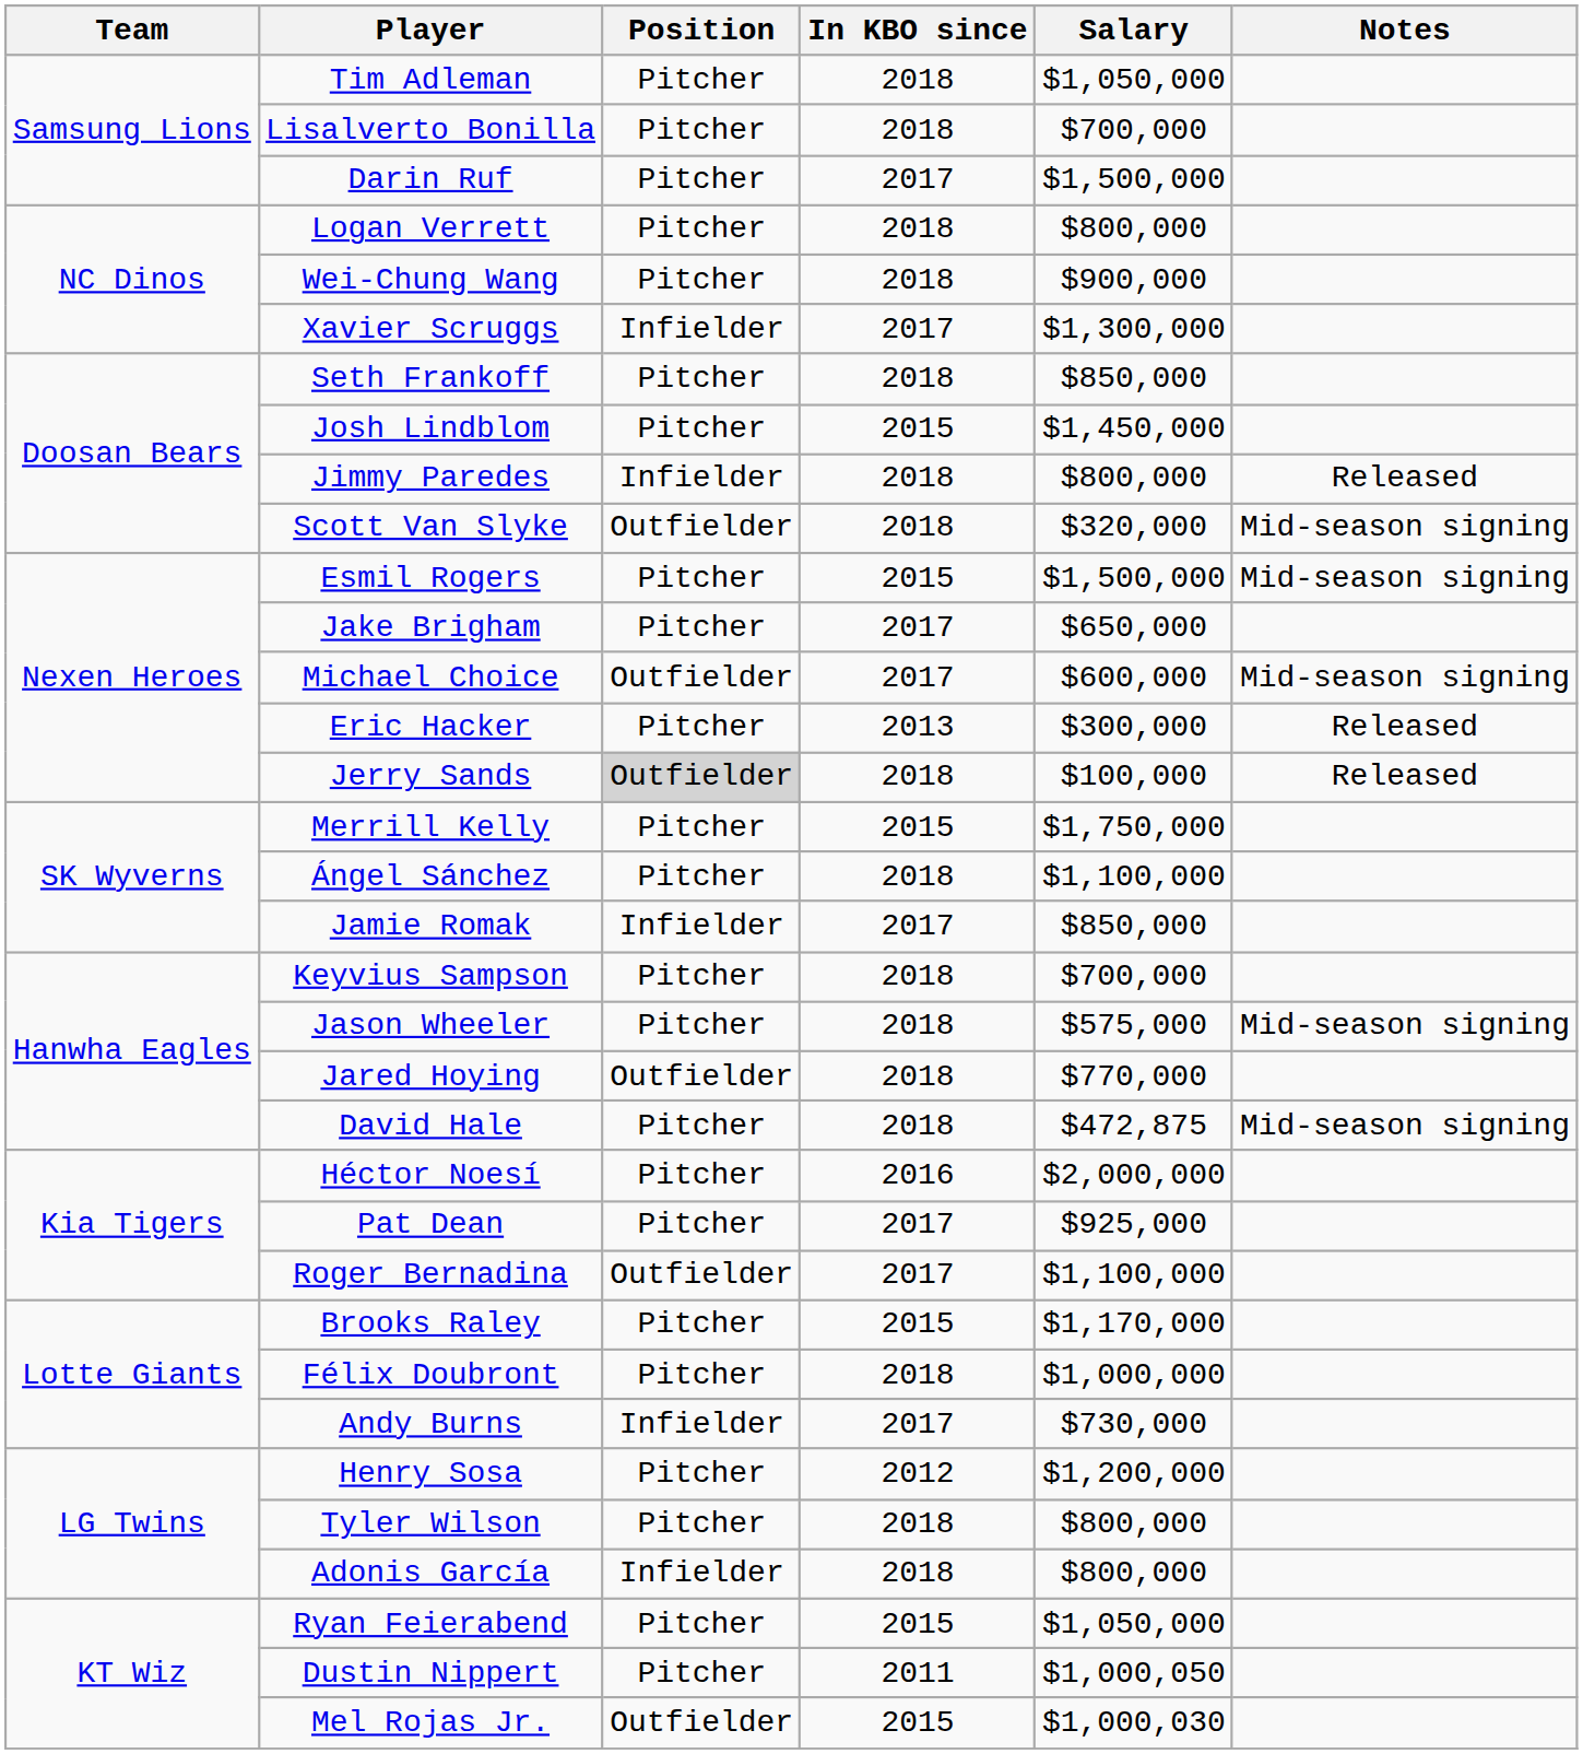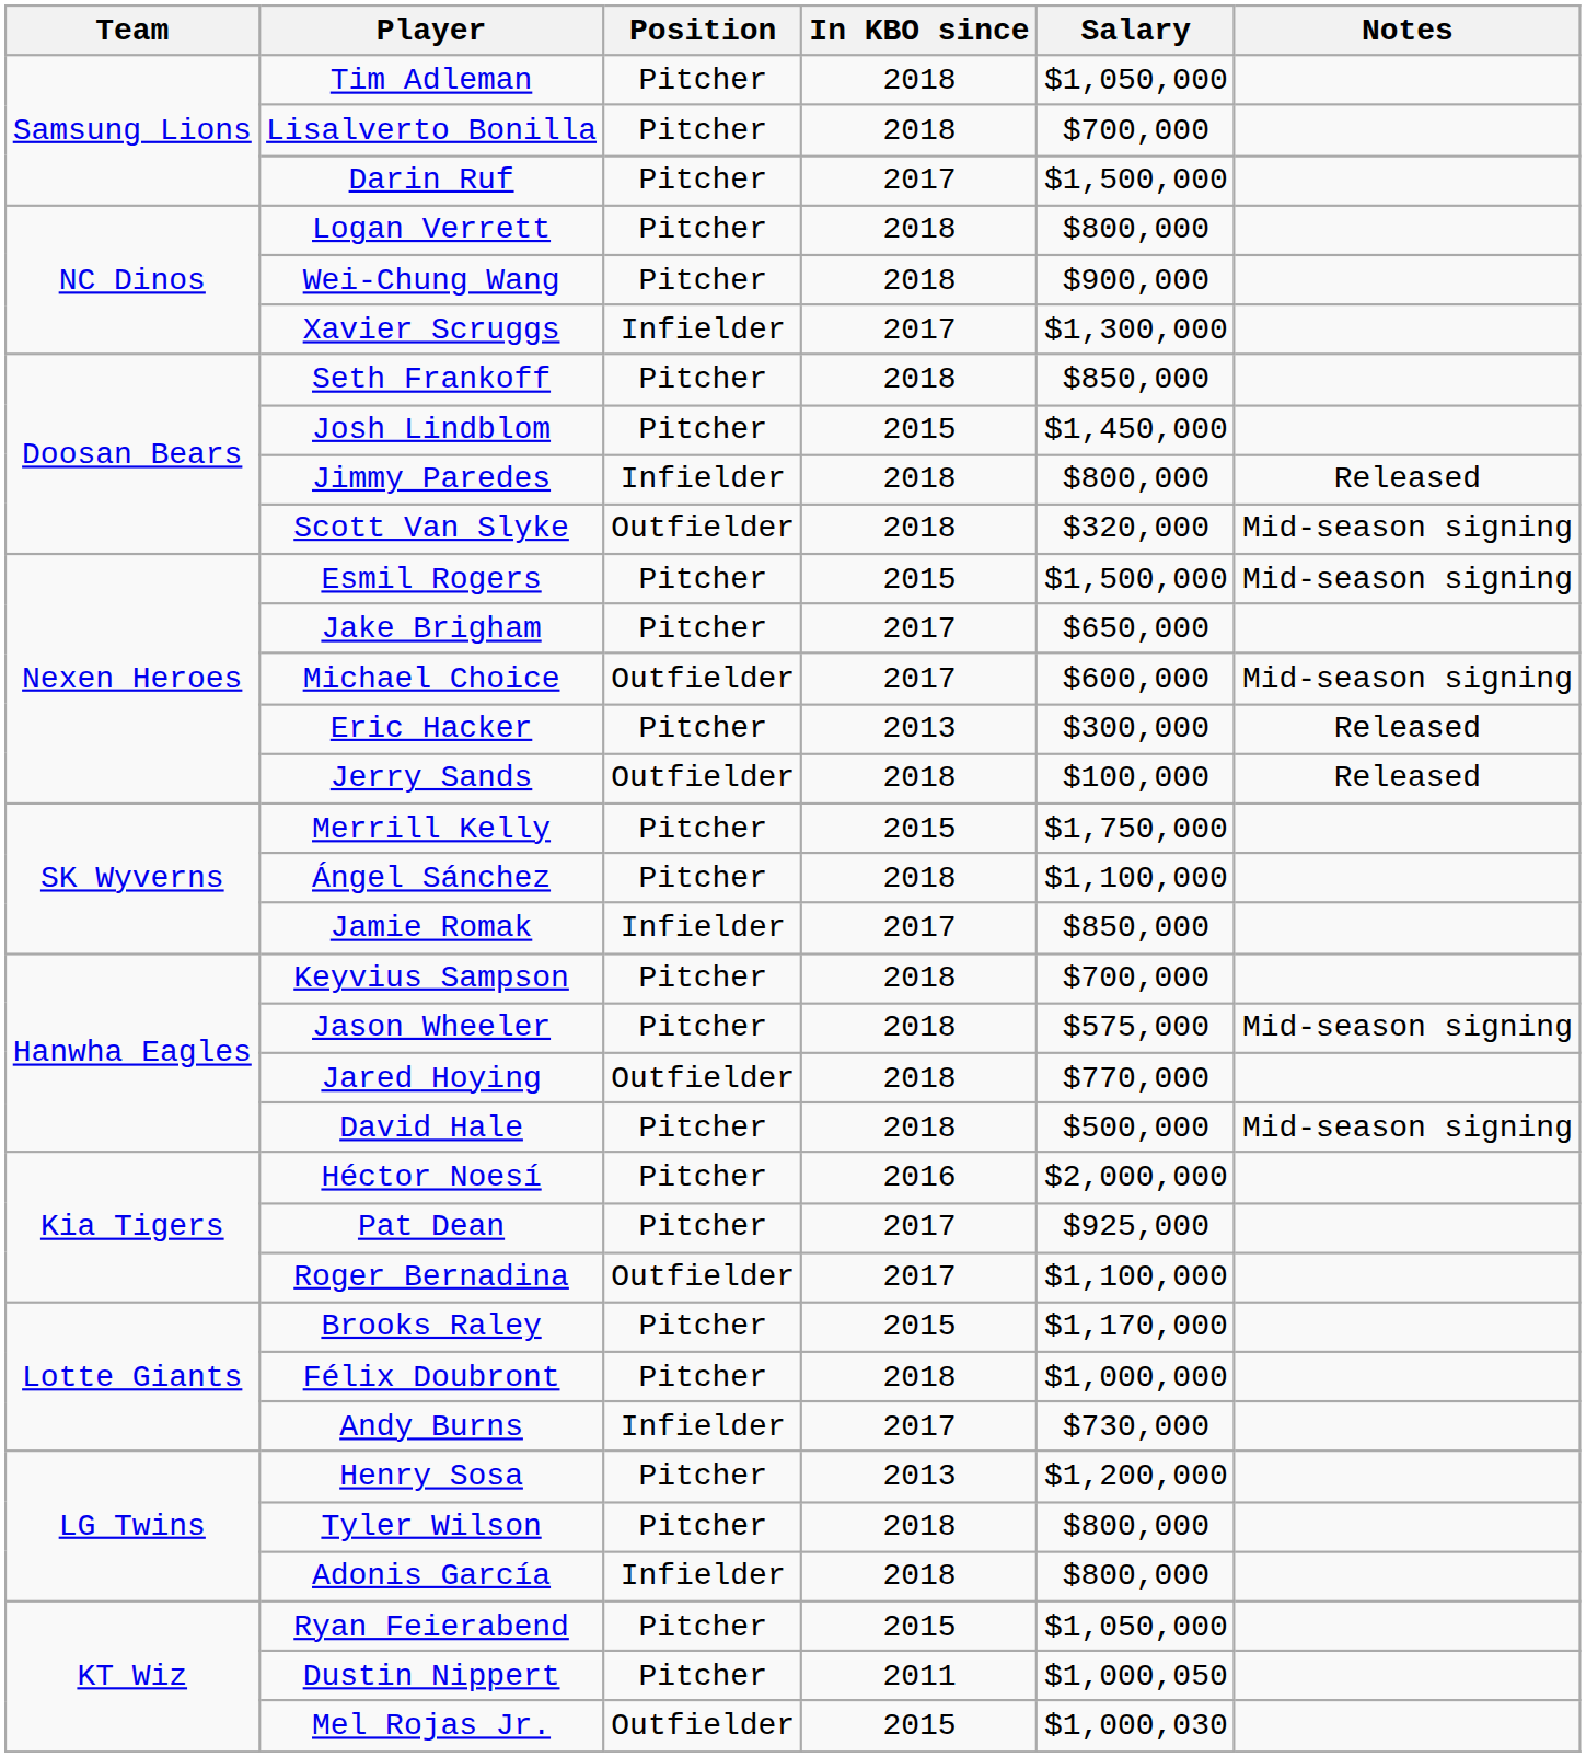Jerry Sands | Position: lightgrey background -> no background
David Hale | Salary: $472,875 -> $500,000
Henry Sosa | In KBO since: 2012 -> 2013
